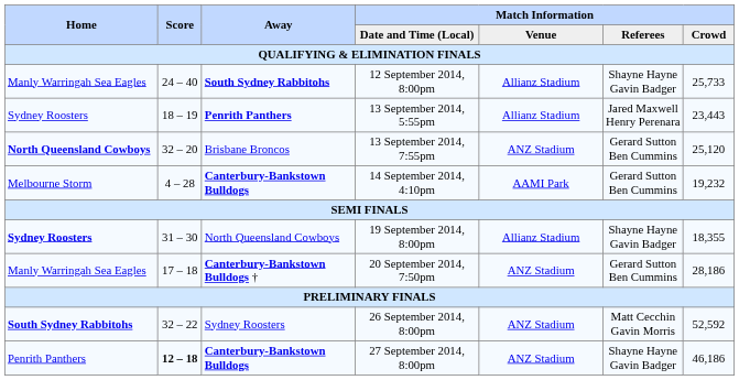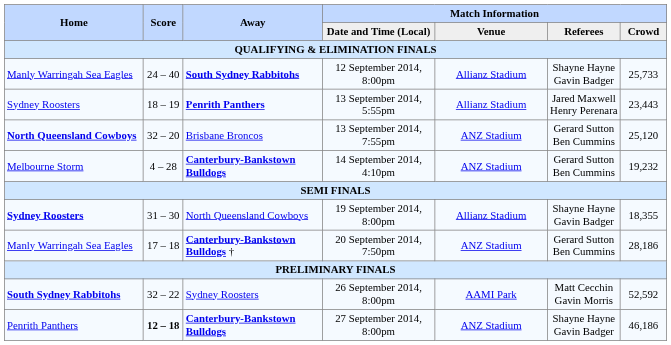14 September 2014, 4:10pm | Match Information / Venue: AAMI Park -> ANZ Stadium
26 September 2014, 8:00pm | Match Information / Venue: ANZ Stadium -> AAMI Park
